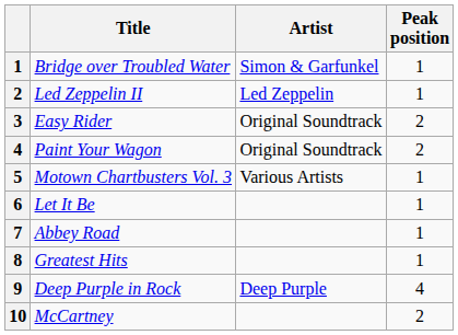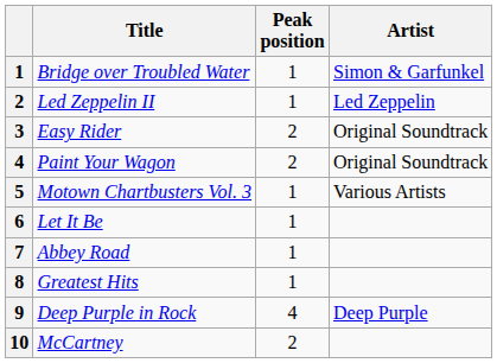columns swapped: Artist <-> Peak position
